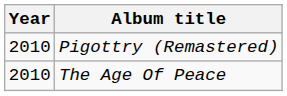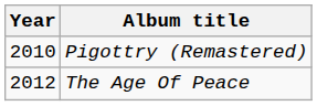The Age Of Peace | Year: 2010 -> 2012
